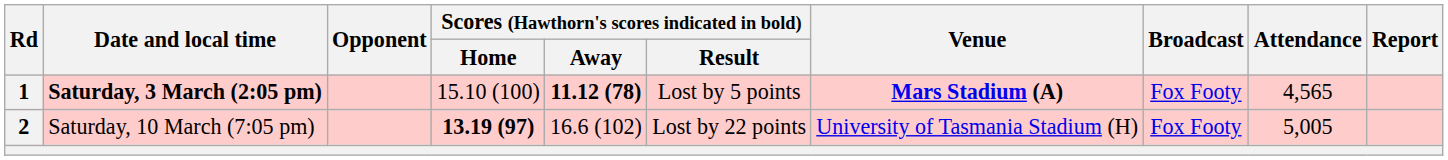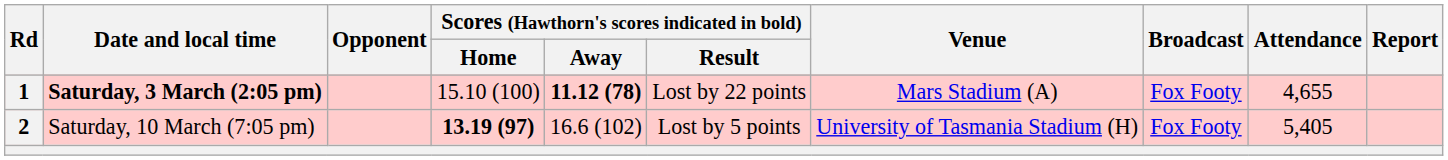1 | Scores (Hawthorn's scores indicated in bold) / Result: Lost by 5 points -> Lost by 22 points
1 | Venue: bold -> normal
1 | Attendance: 4,565 -> 4,655
2 | Scores (Hawthorn's scores indicated in bold) / Result: Lost by 22 points -> Lost by 5 points
2 | Attendance: 5,005 -> 5,405
